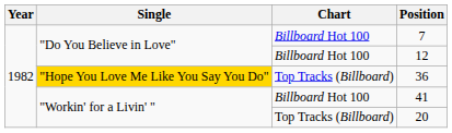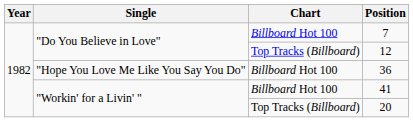12 | Chart: Billboard Hot 100 -> Top Tracks (Billboard)
36 | Single: gold background -> no background
36 | Chart: Top Tracks (Billboard) -> Billboard Hot 100
